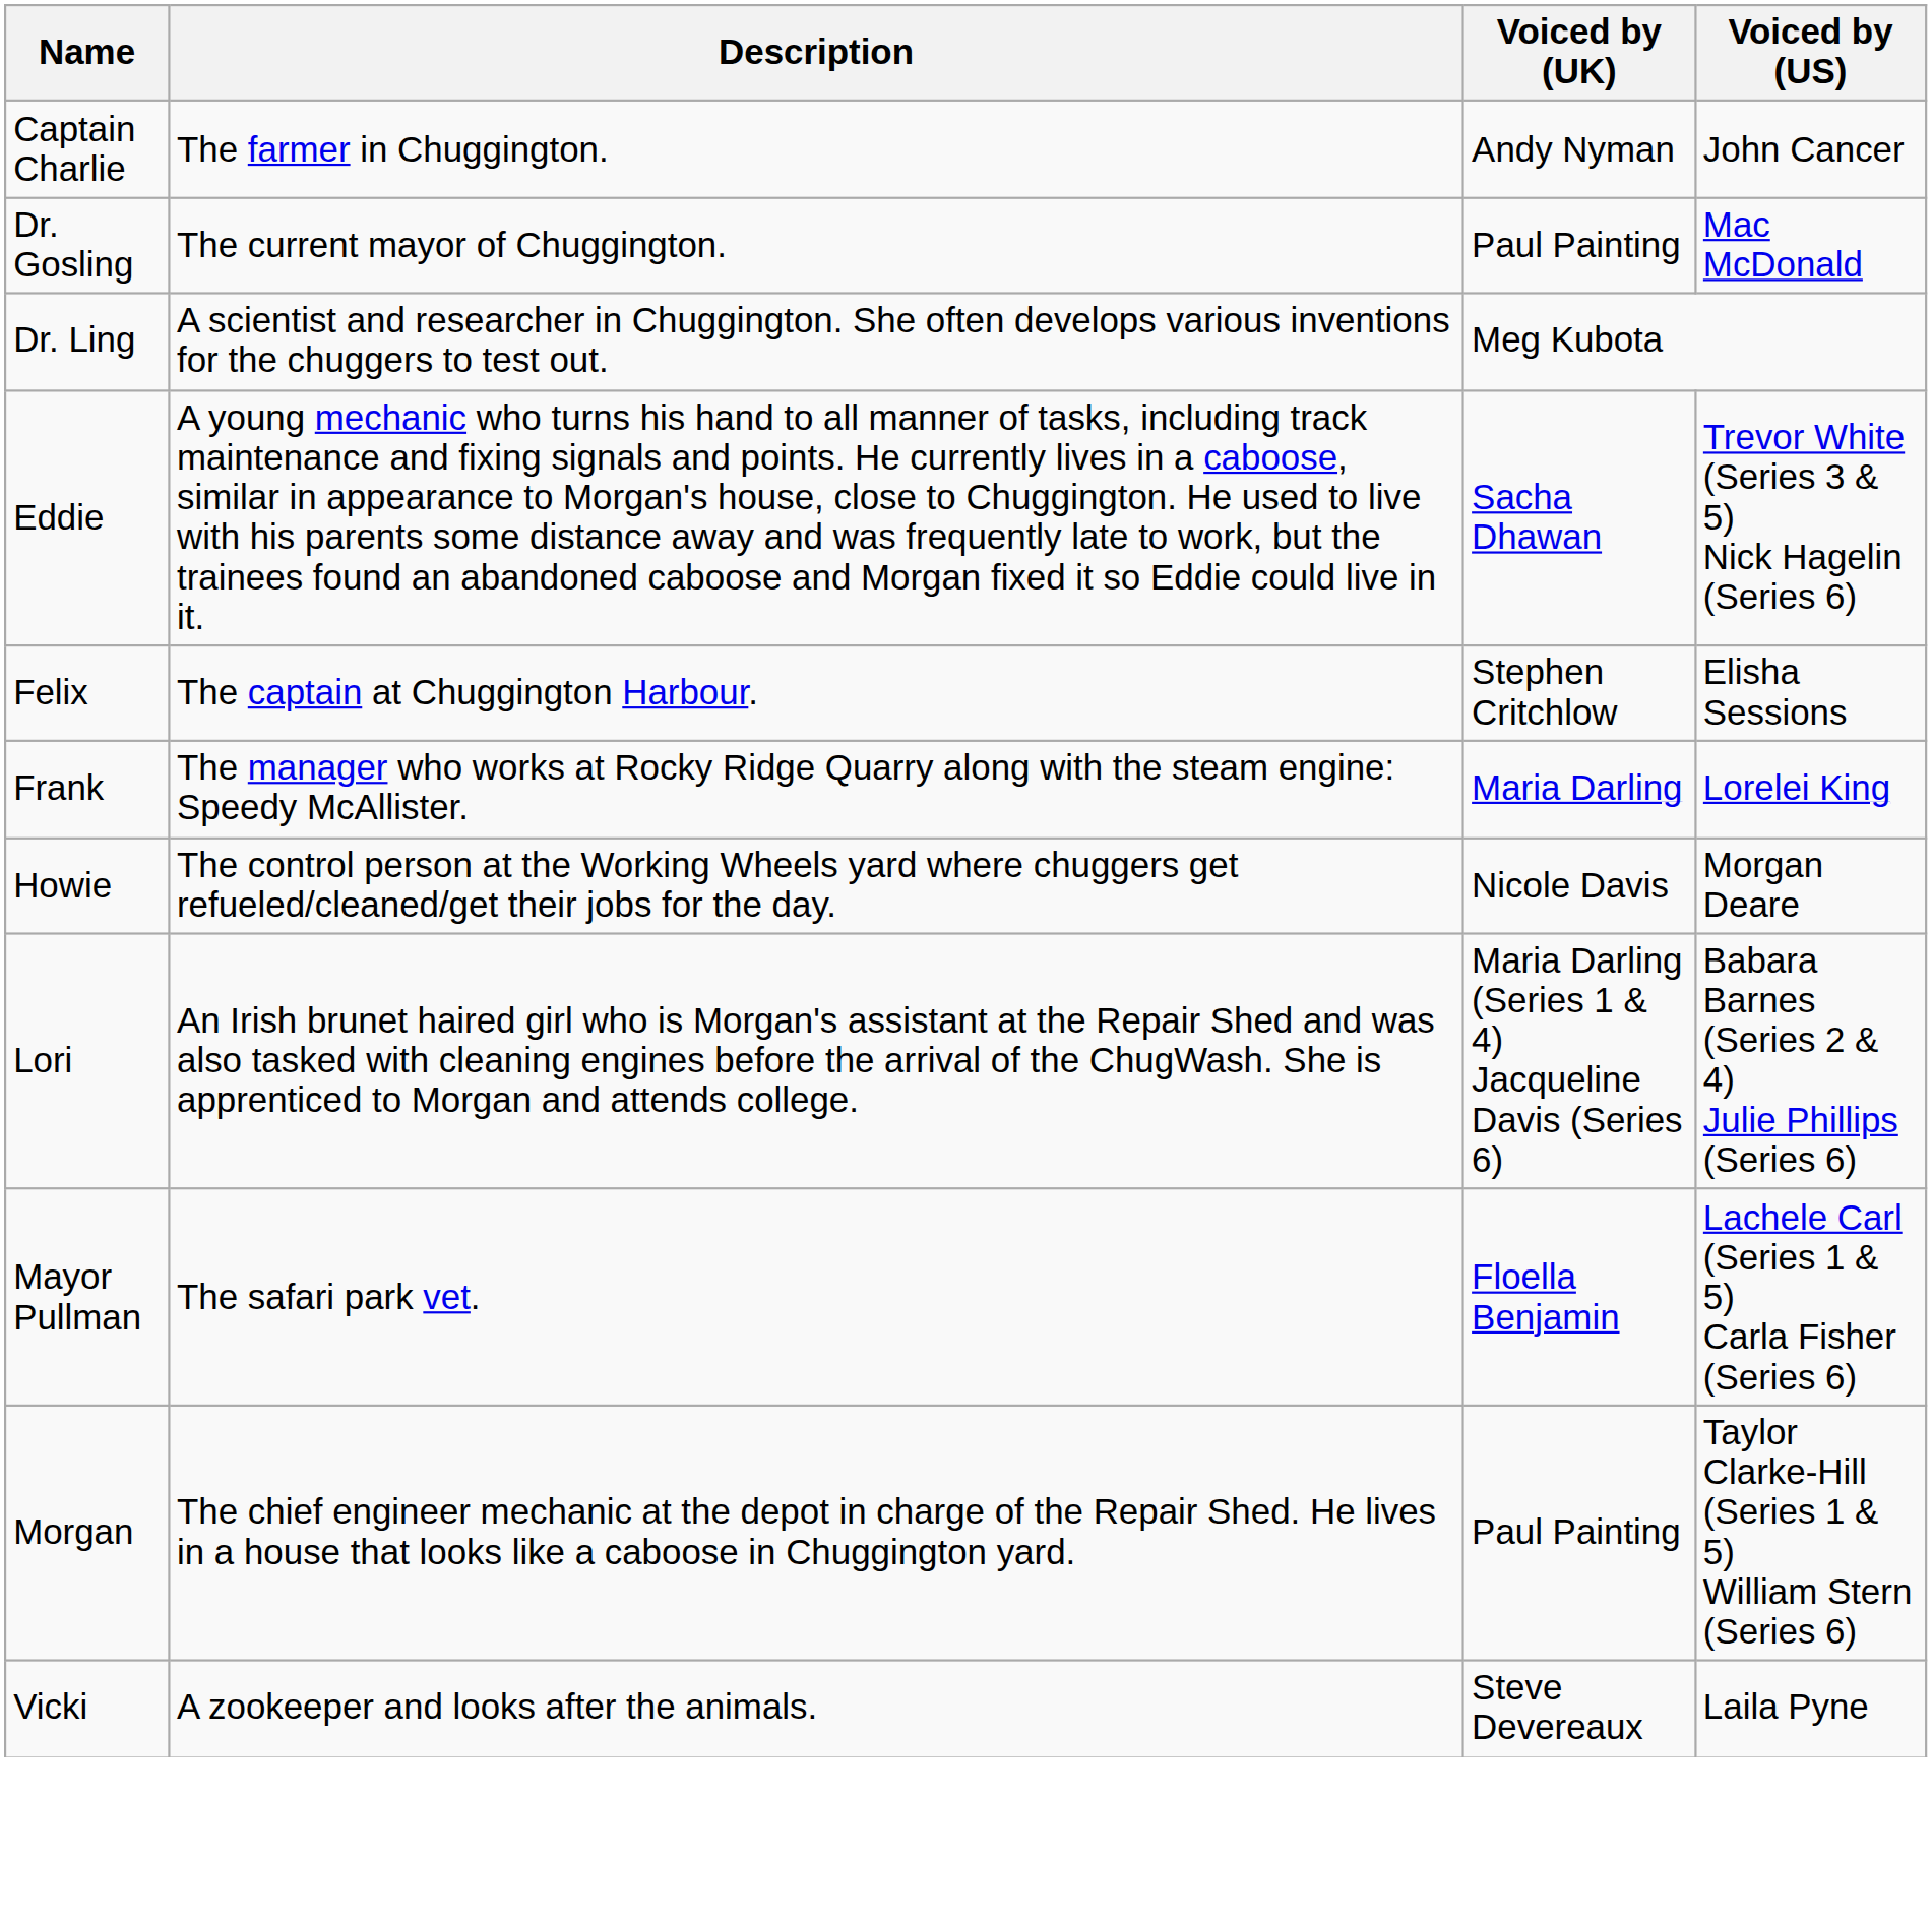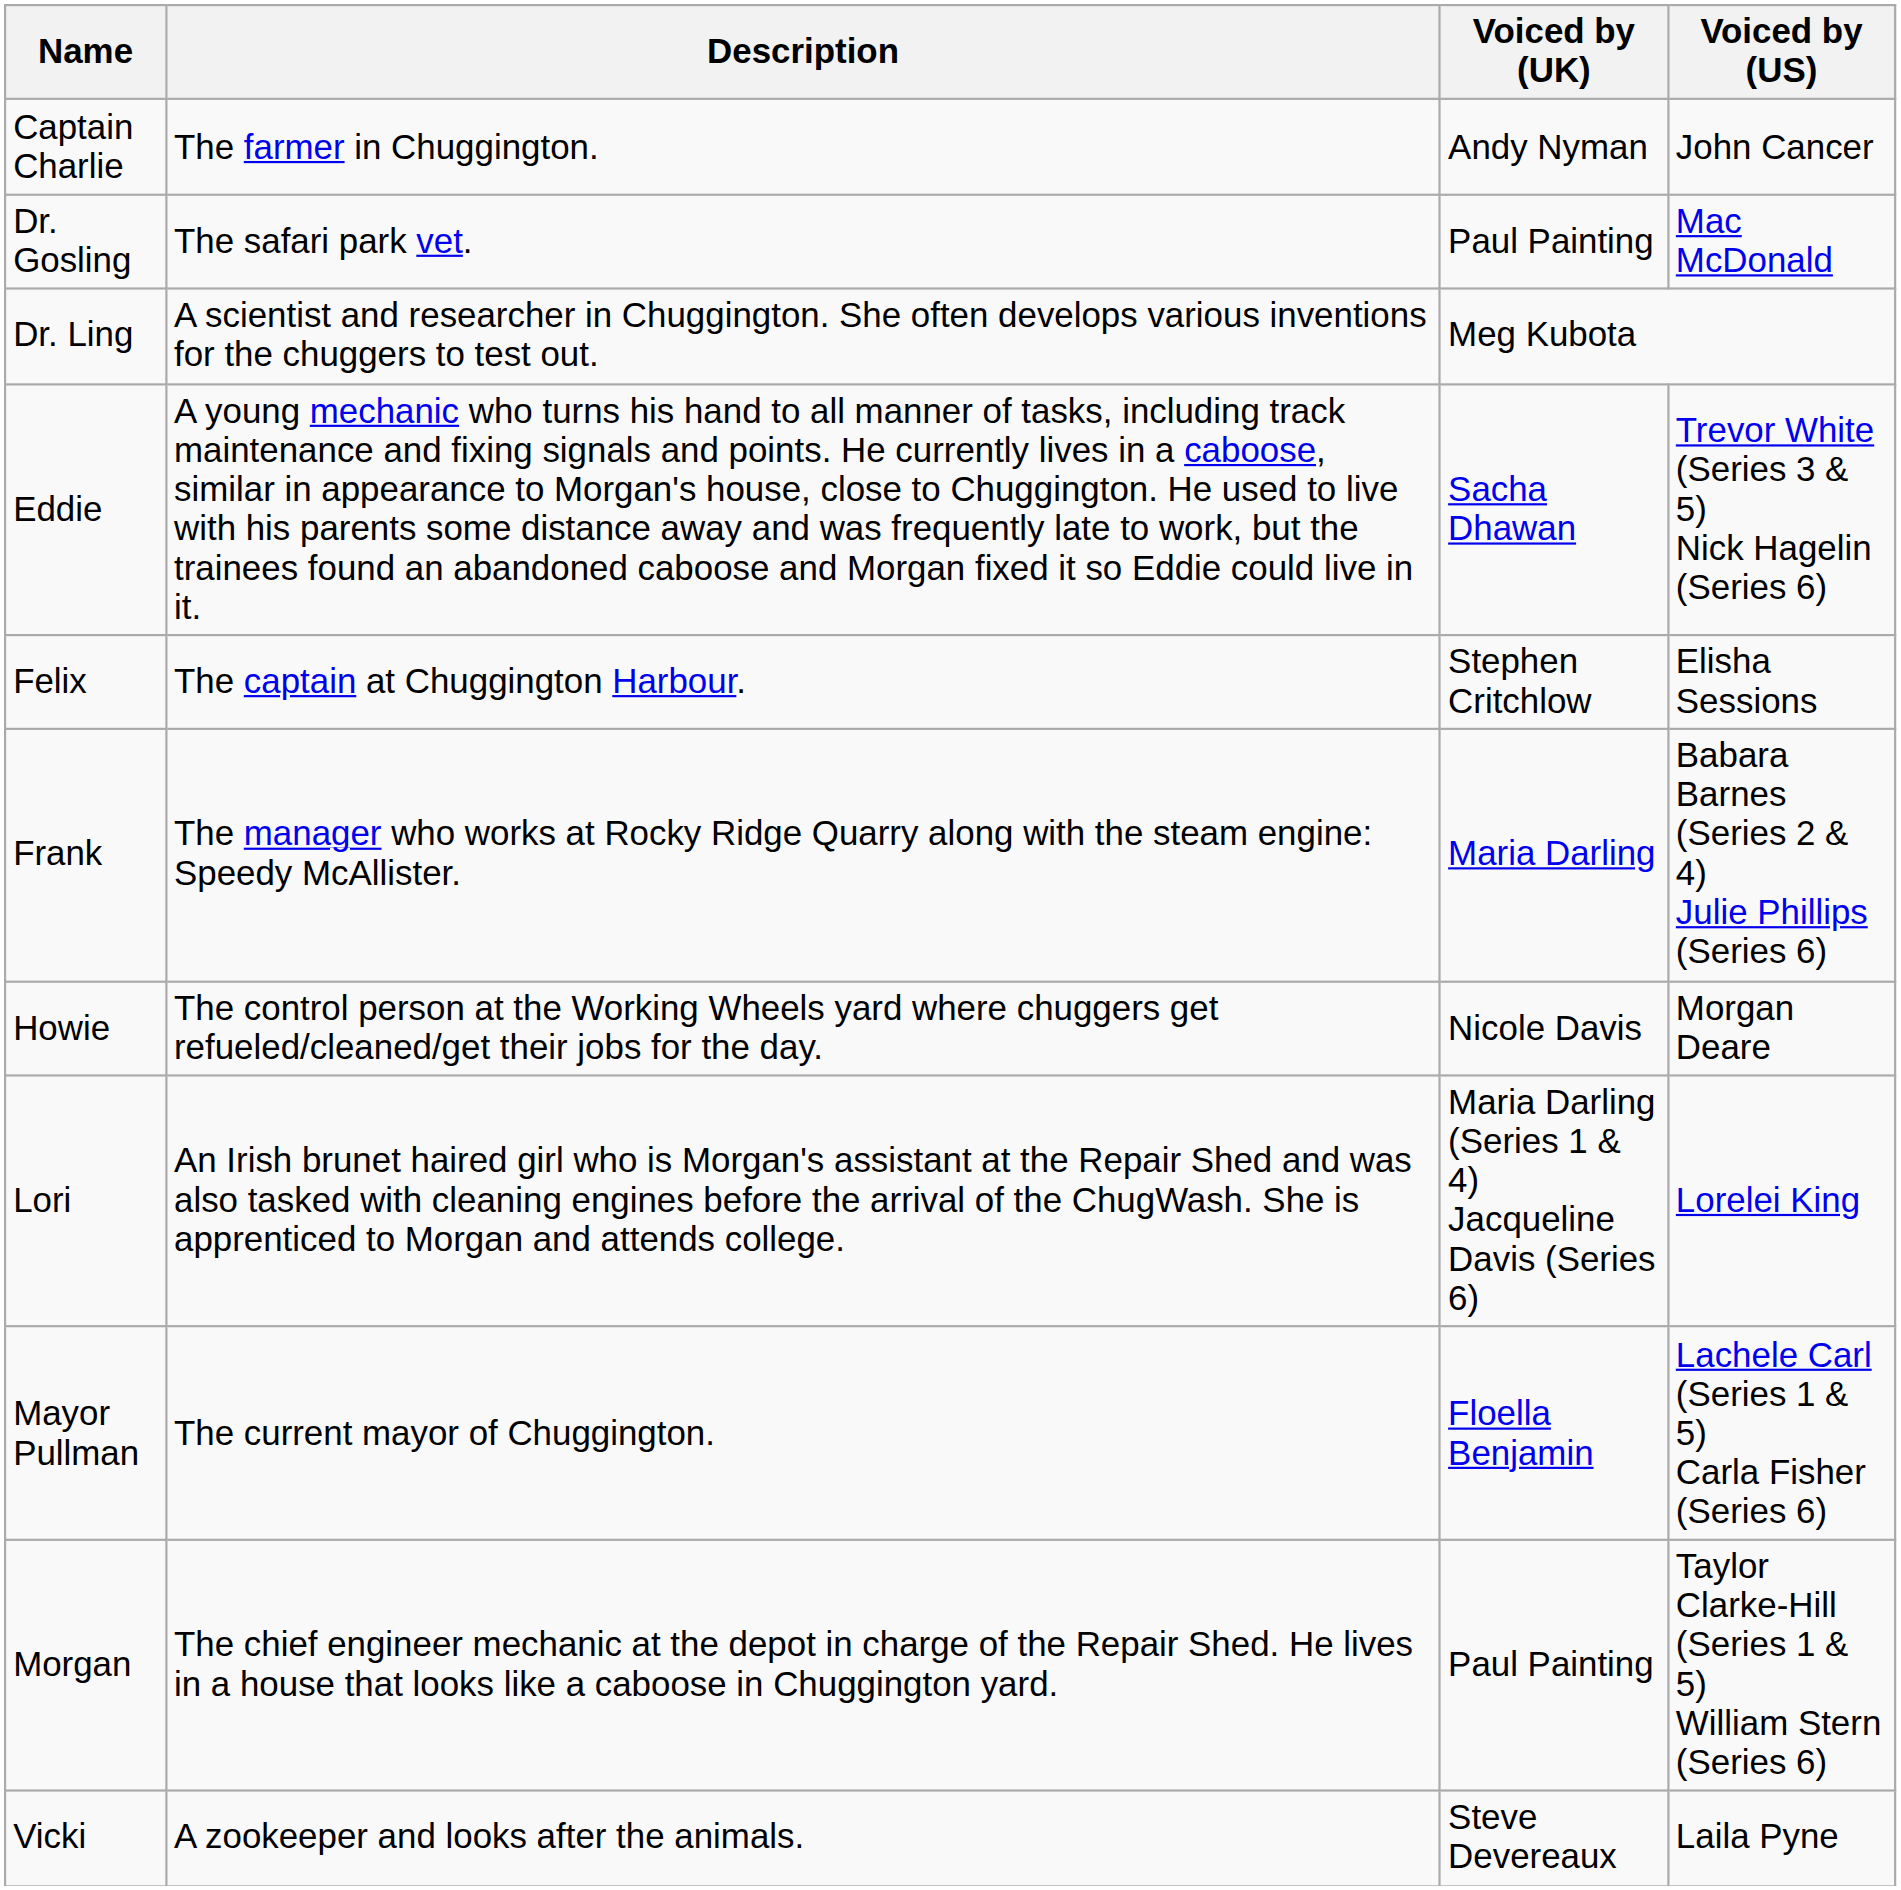Dr. Gosling | Description: The current mayor of Chuggington. -> The safari park vet.
Frank | Voiced by (US): Lorelei King -> Babara Barnes (Series 2 & 4) Julie Phillips (Series 6)
Lori | Voiced by (US): Babara Barnes (Series 2 & 4) Julie Phillips (Series 6) -> Lorelei King
Mayor Pullman | Description: The safari park vet. -> The current mayor of Chuggington.
